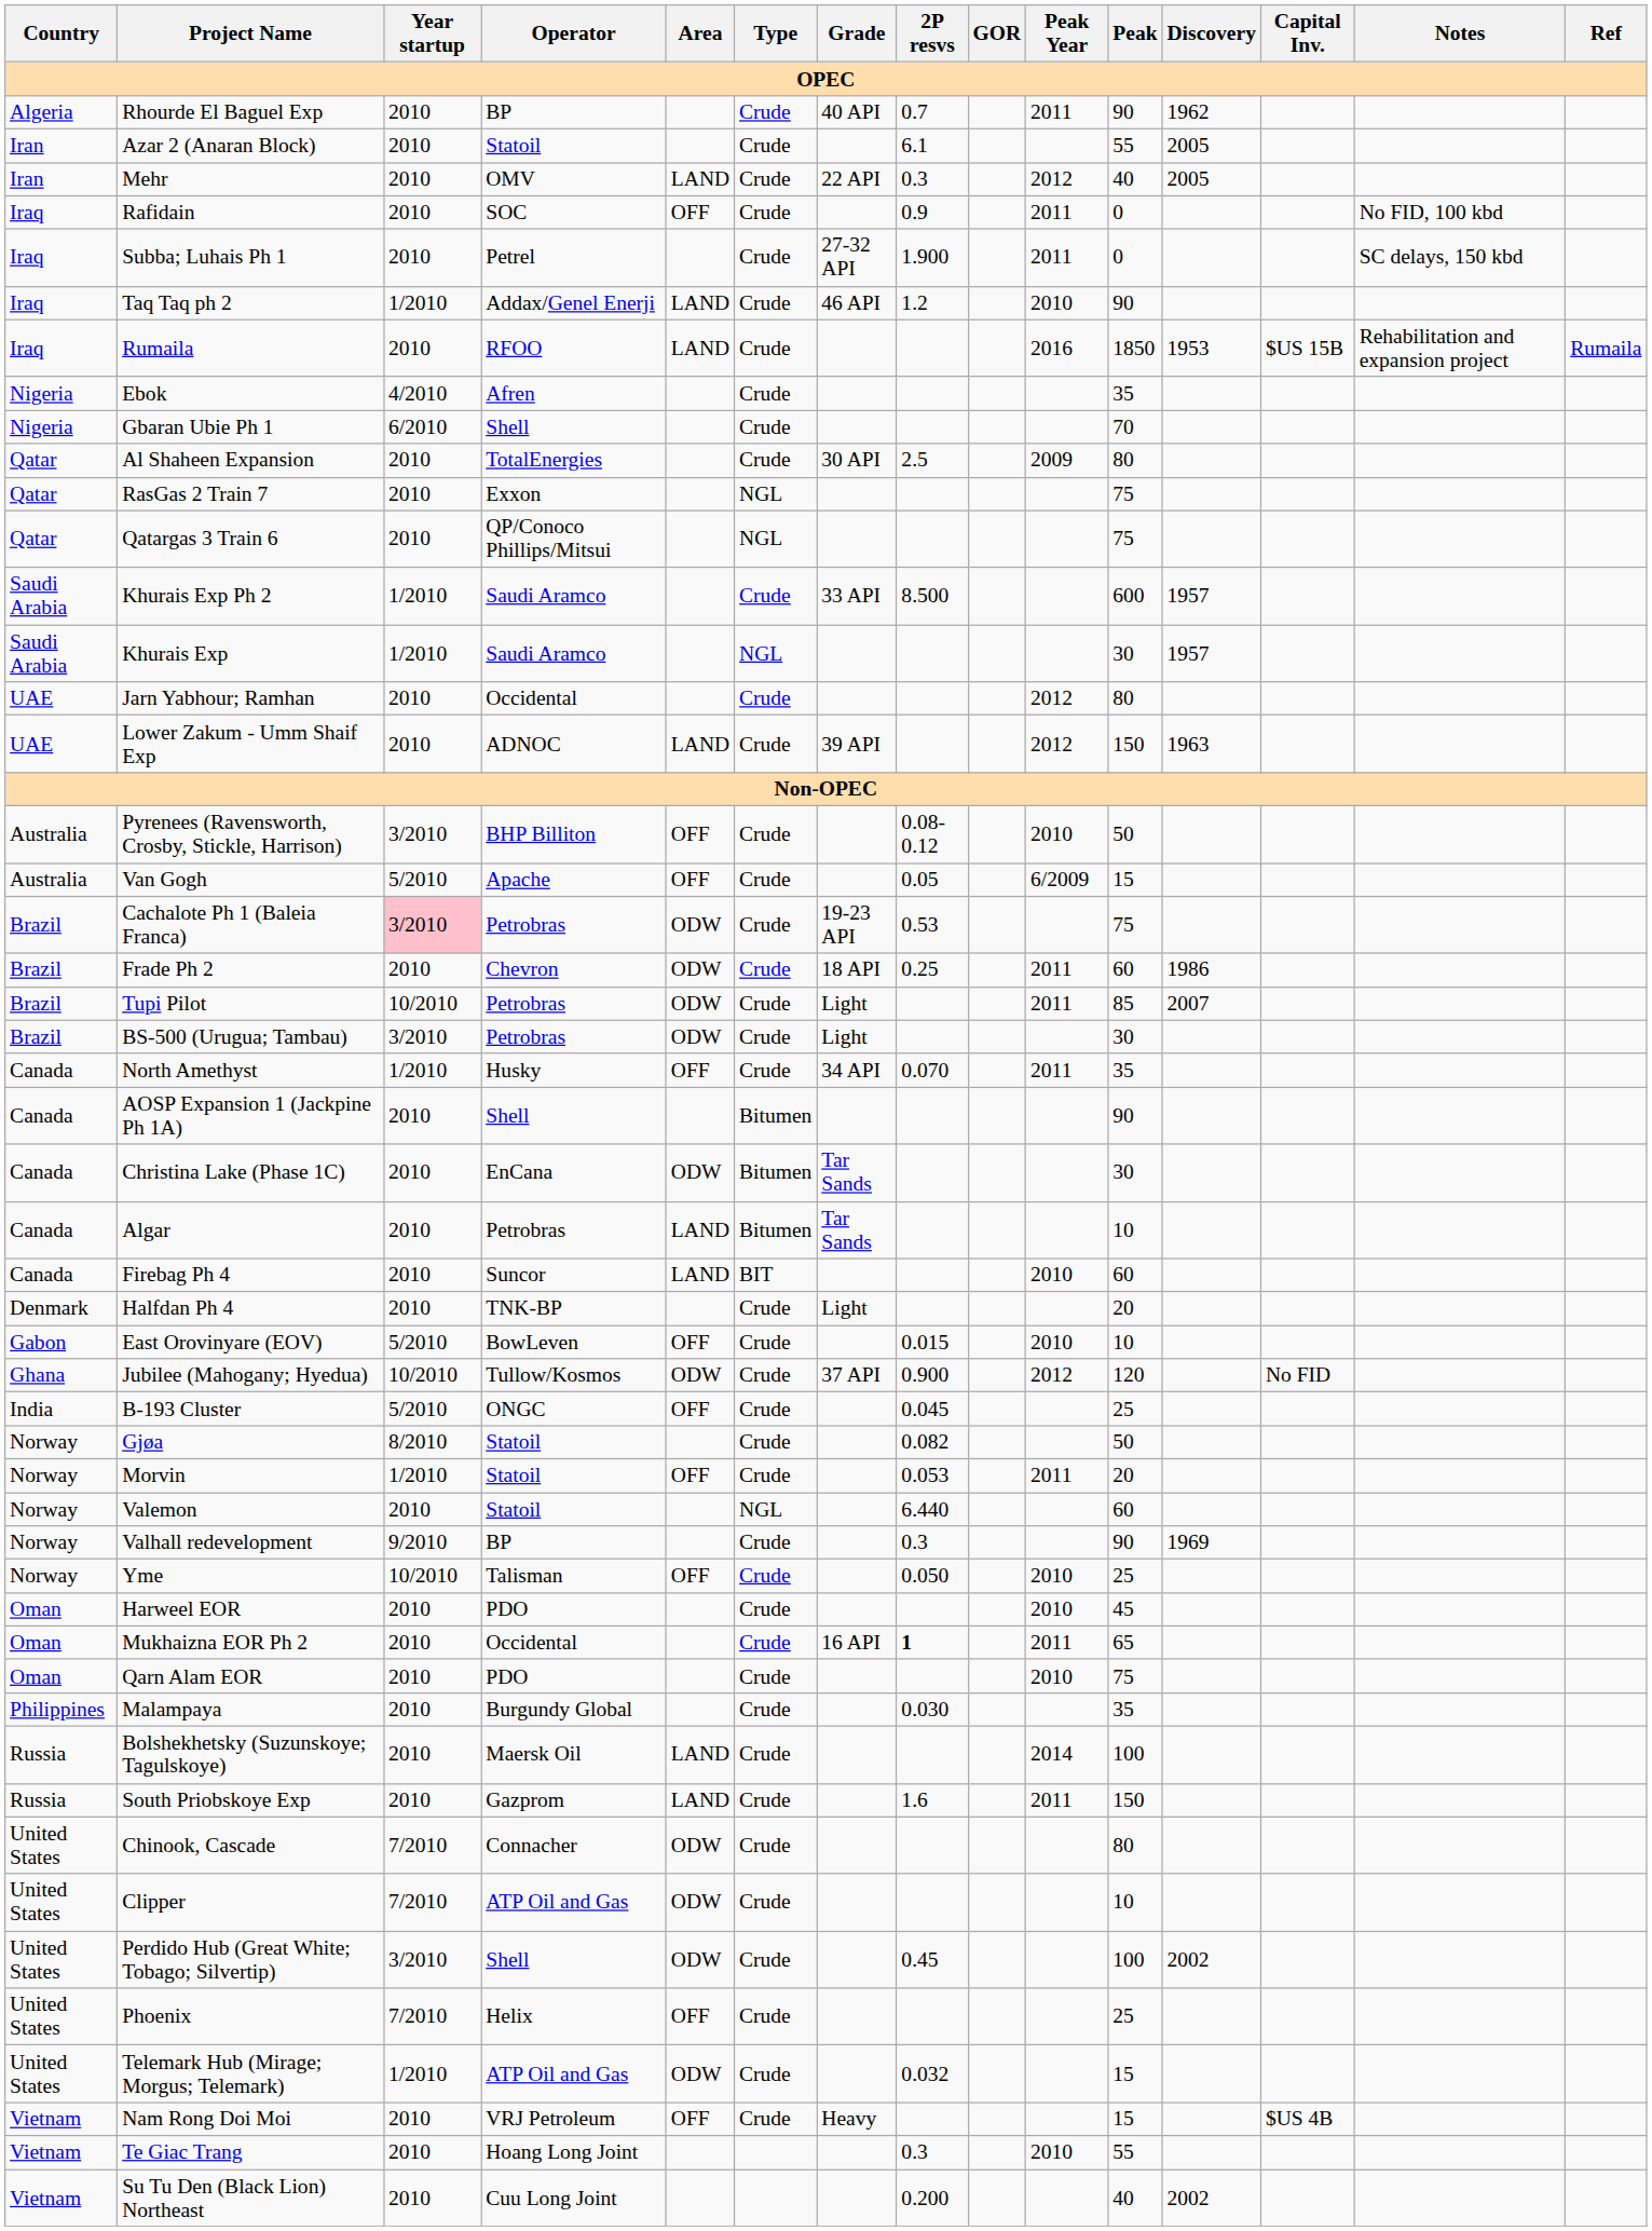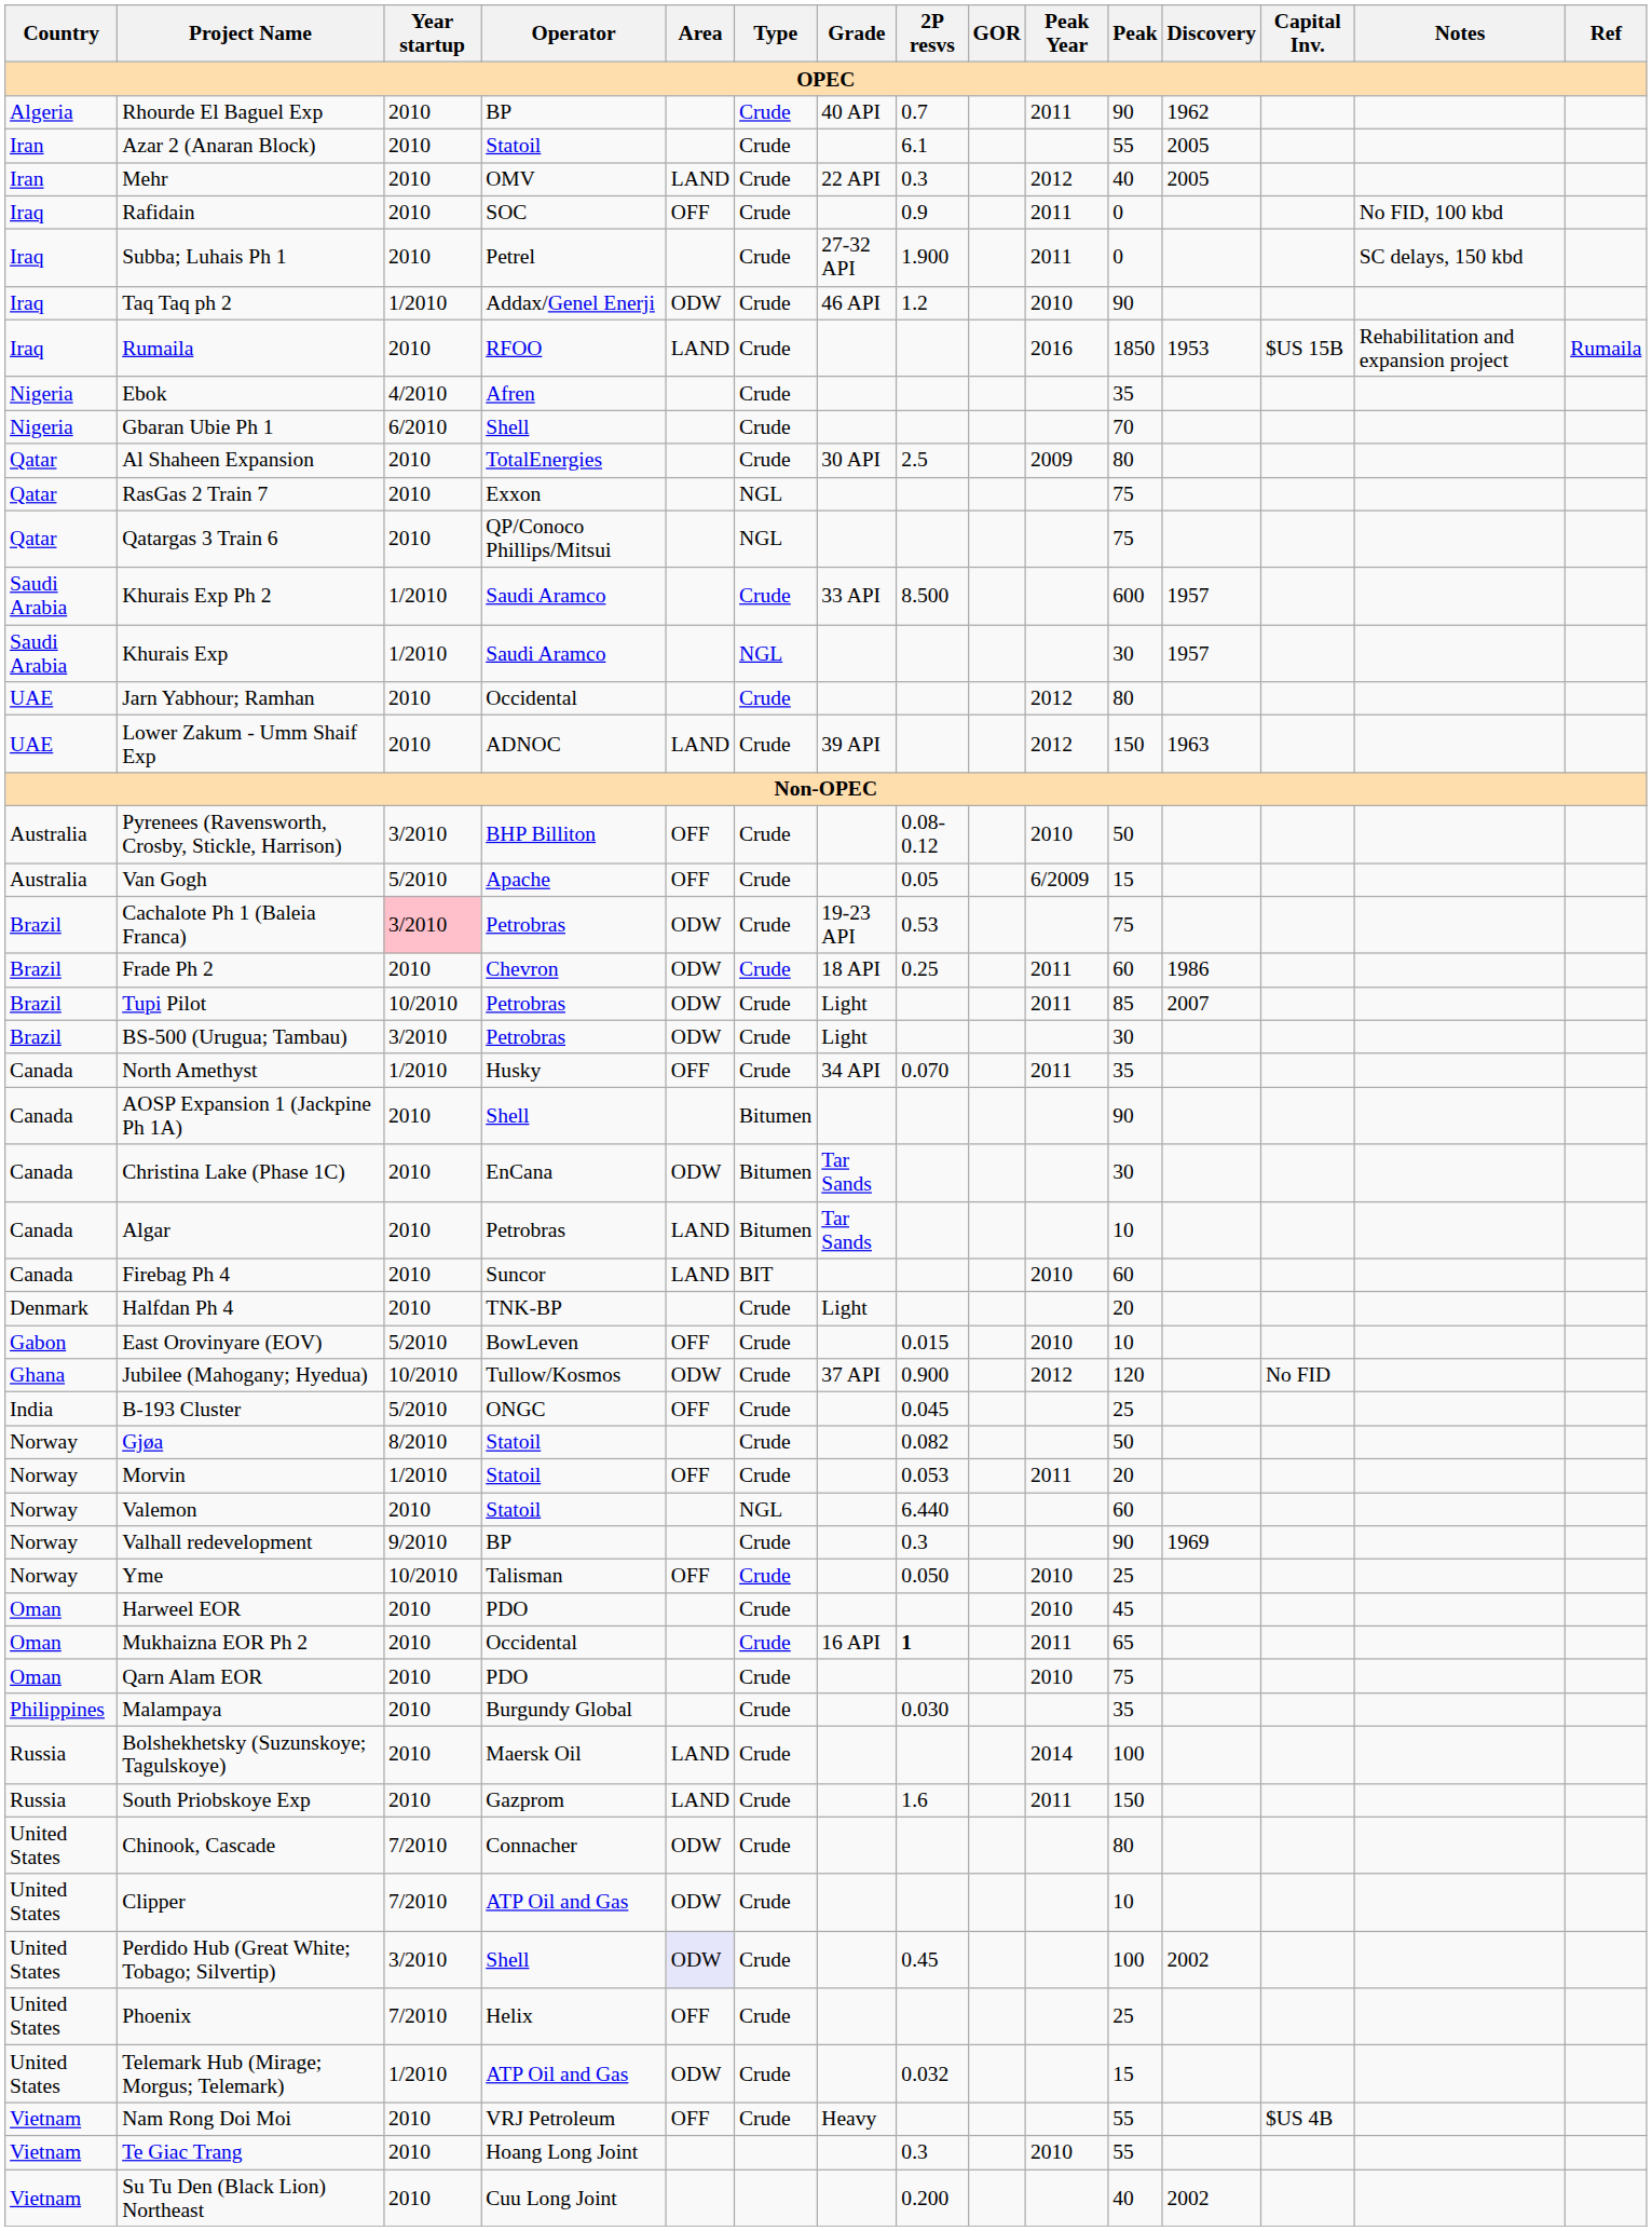Taq Taq ph 2 | Area: LAND -> ODW
Perdido Hub (Great White; Tobago; Silvertip) | Area: no background -> lavender background
Nam Rong Doi Moi | Peak: 15 -> 55
